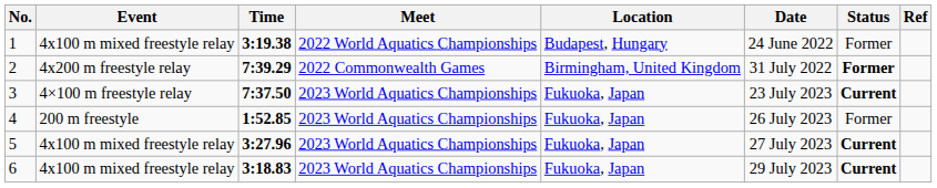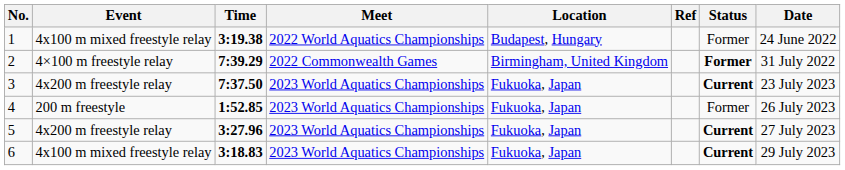columns swapped: Date <-> Ref
2 | Event: 4x200 m freestyle relay -> 4×100 m freestyle relay
3 | Event: 4×100 m freestyle relay -> 4x200 m freestyle relay
5 | Event: 4x100 m mixed freestyle relay -> 4x200 m freestyle relay
